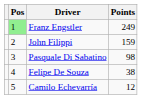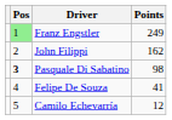John Filippi | Points: 159 -> 162
Pasquale Di Sabatino | Pos: normal -> bold
Felipe De Souza | Points: 38 -> 41
